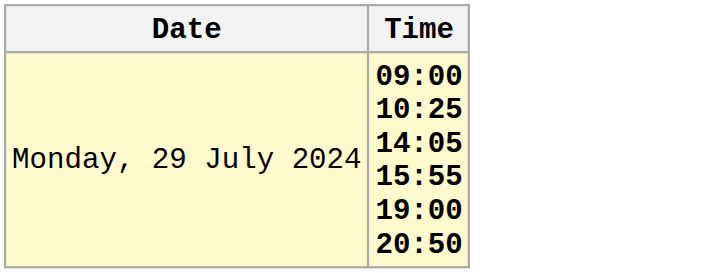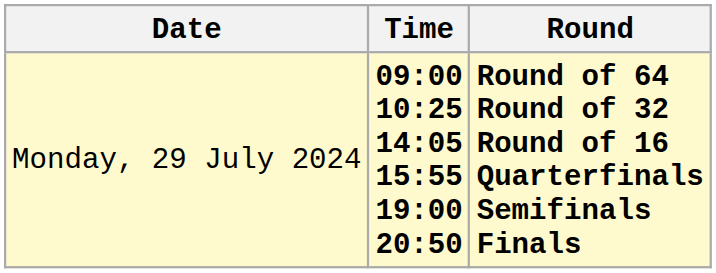+ column: Round | Round of 64 Round of 32 Round of 16 Quarterfinals Semifinals Finals
